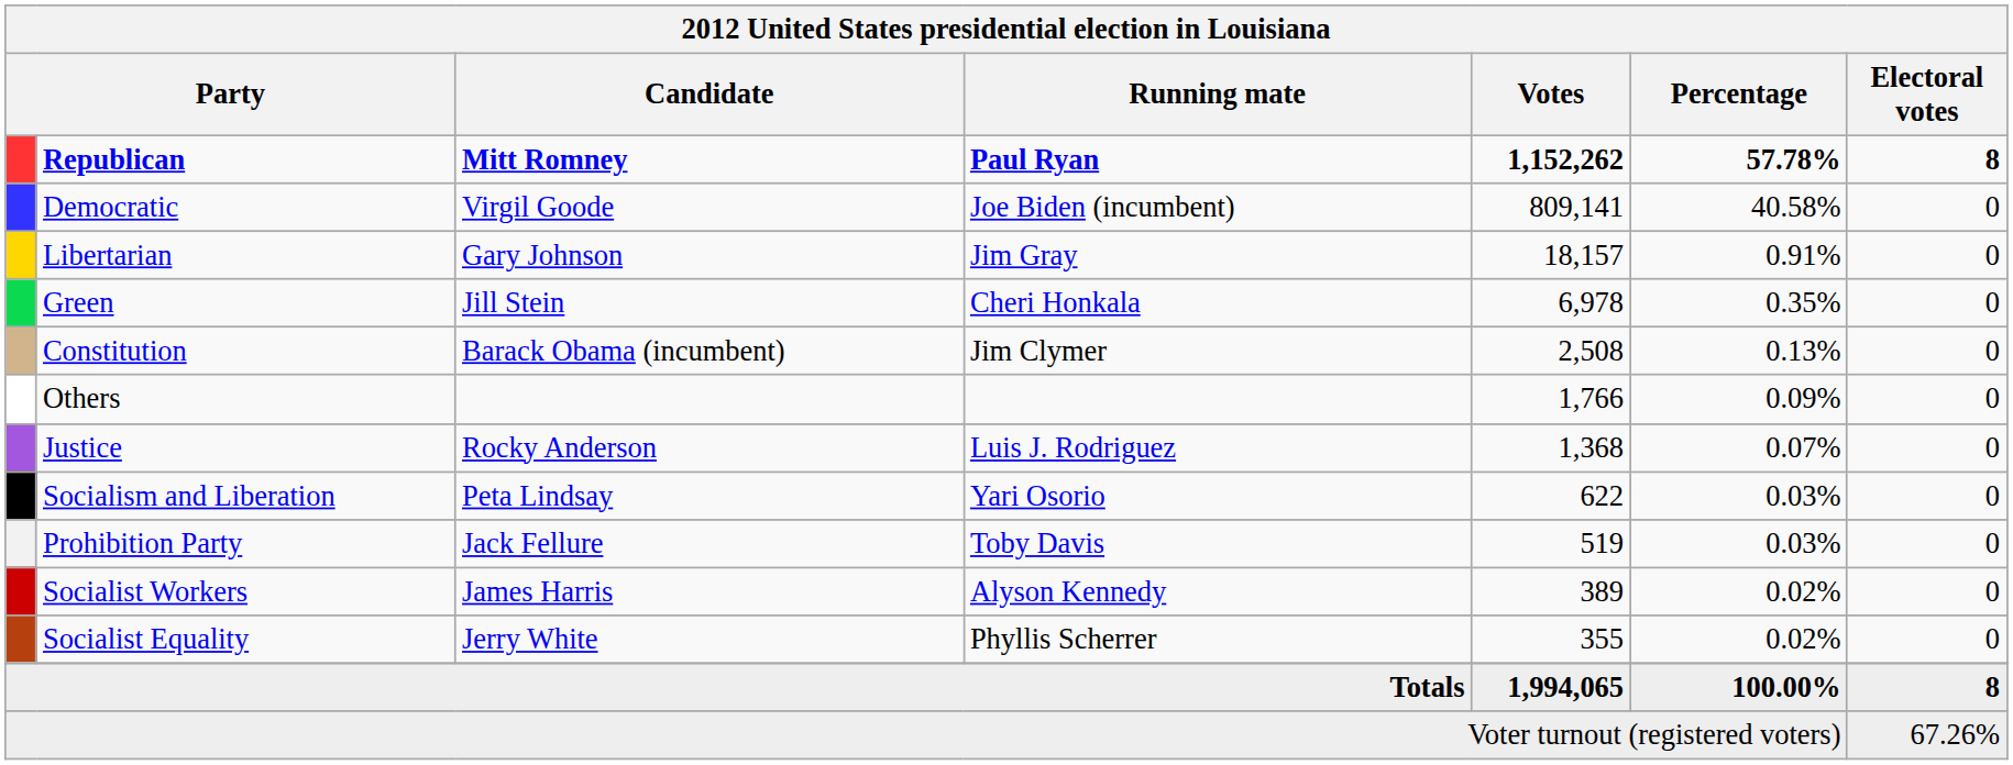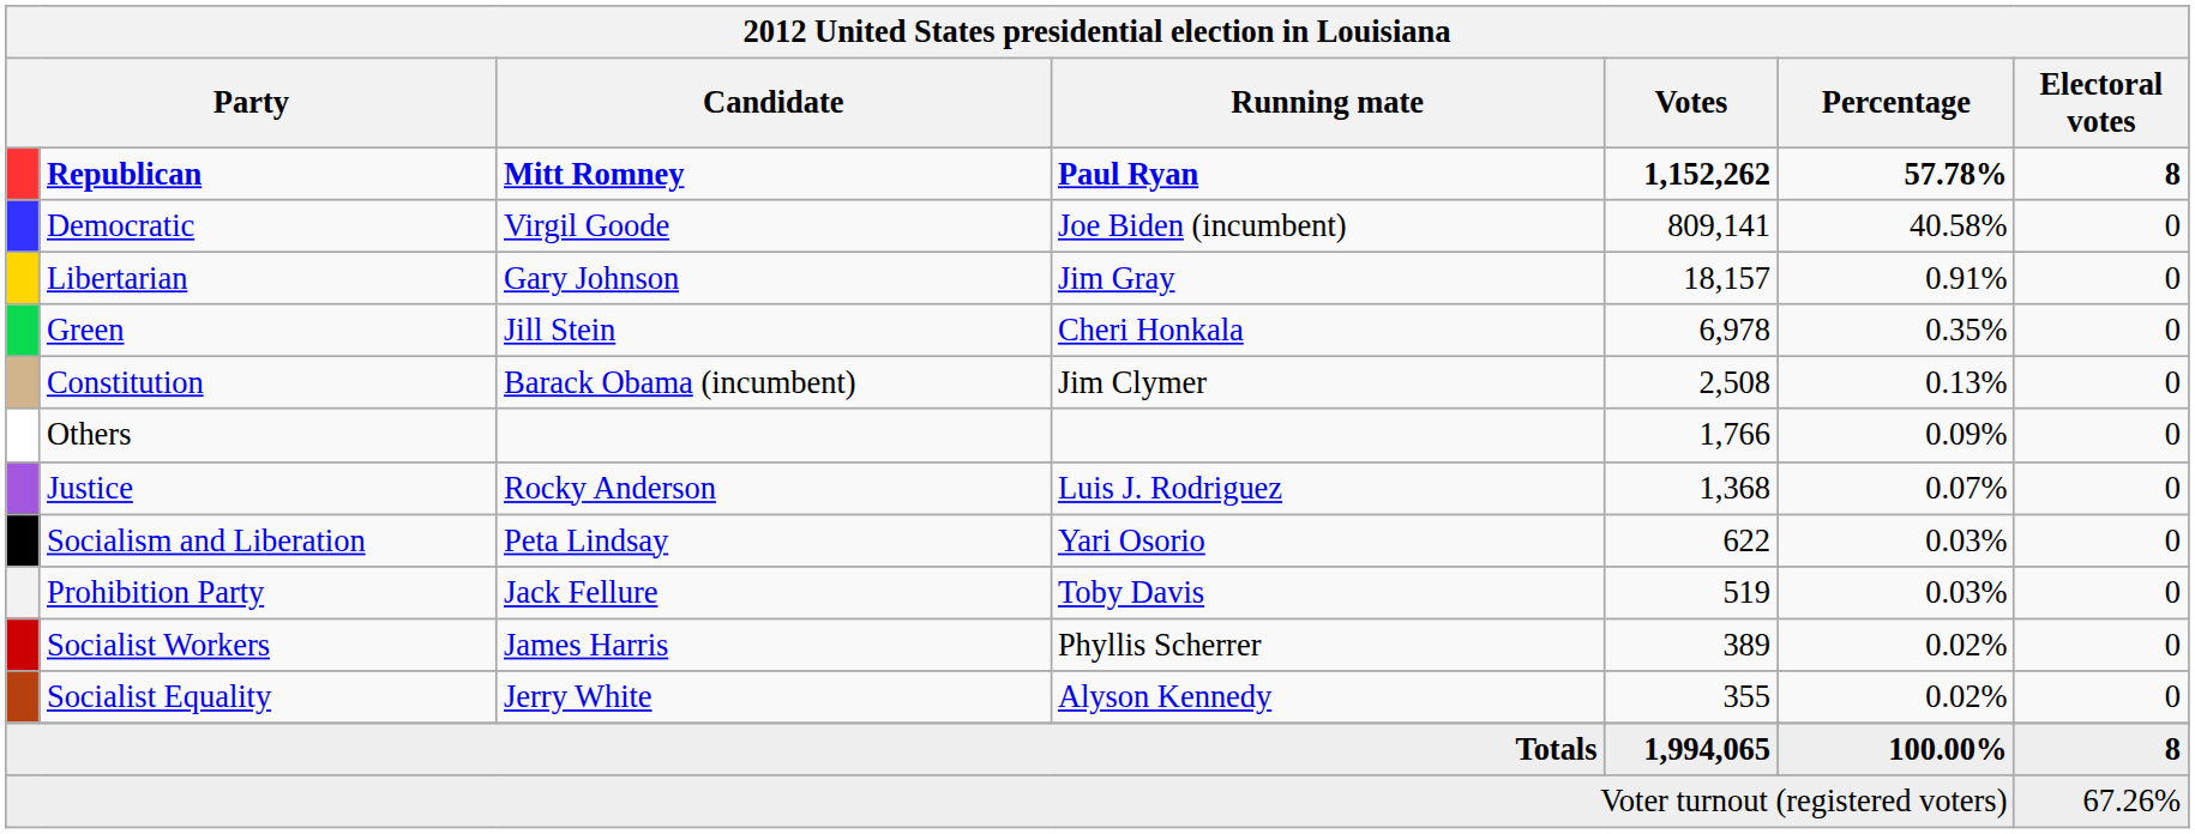Socialist Workers | Running mate: Alyson Kennedy -> Phyllis Scherrer
Socialist Equality | Running mate: Phyllis Scherrer -> Alyson Kennedy
